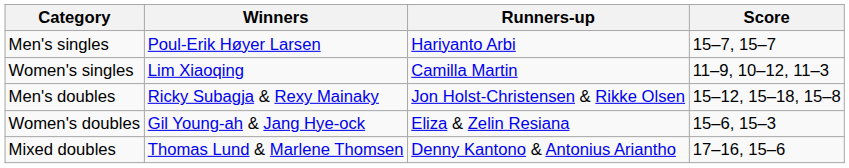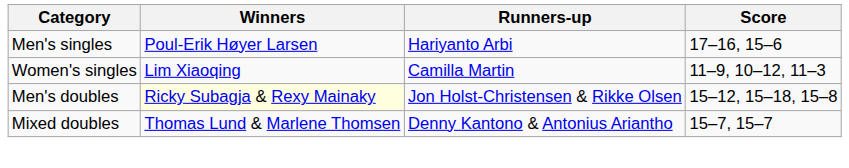Men's singles | Score: 15–7, 15–7 -> 17–16, 15–6
Men's doubles | Winners: no background -> lightyellow background
- row: Women's doubles | Gil Young-ah & Jang Hye-ock | Eliza & Zelin Resiana | 15–6, 15–3
Mixed doubles | Score: 17–16, 15–6 -> 15–7, 15–7
